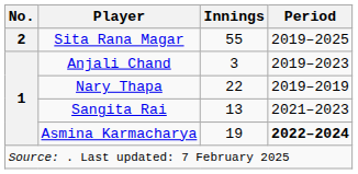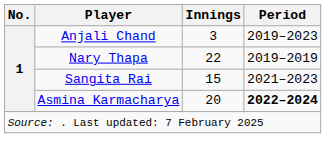- row: 2 | Sita Rana Magar | 55 | 2019–2025
Sangita Rai | Innings: 13 -> 15
Asmina Karmacharya | Innings: 19 -> 20
